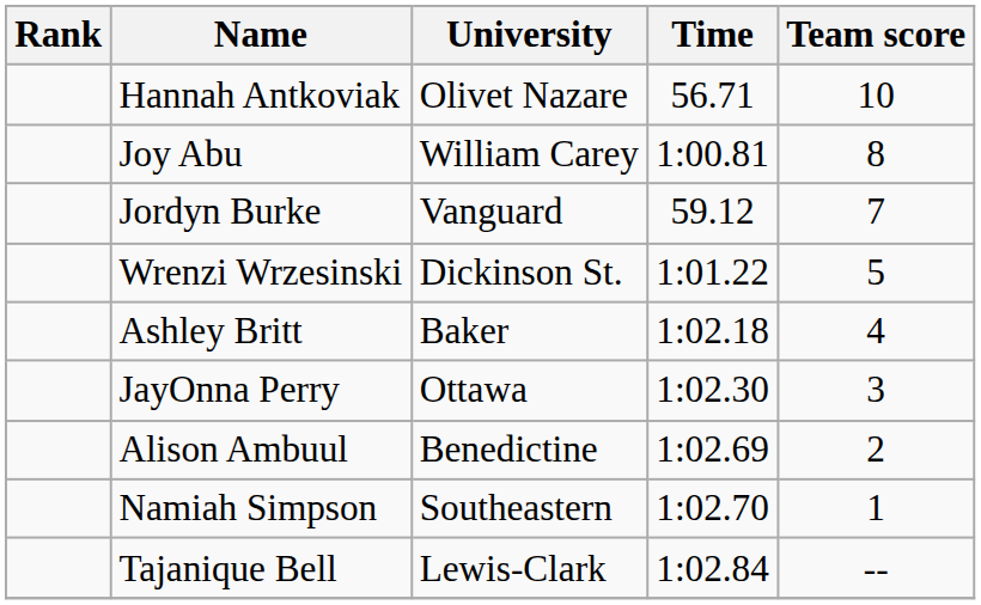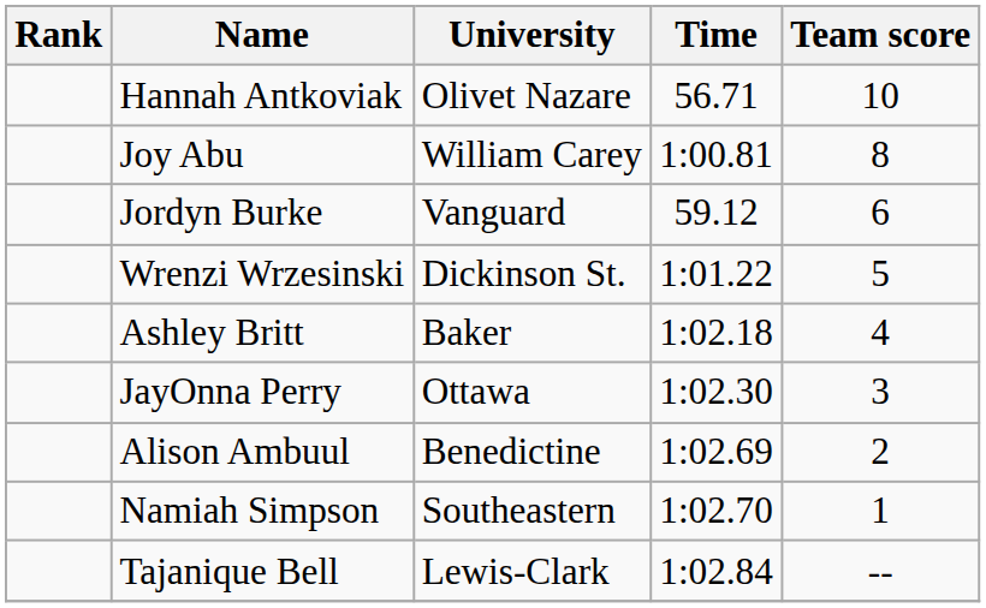Jordyn Burke | Team score: 7 -> 6
